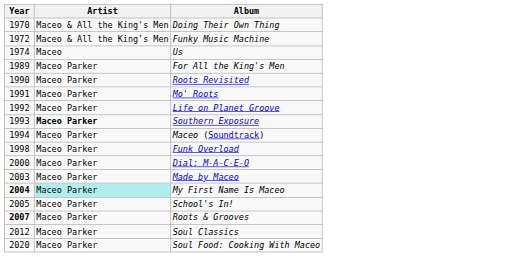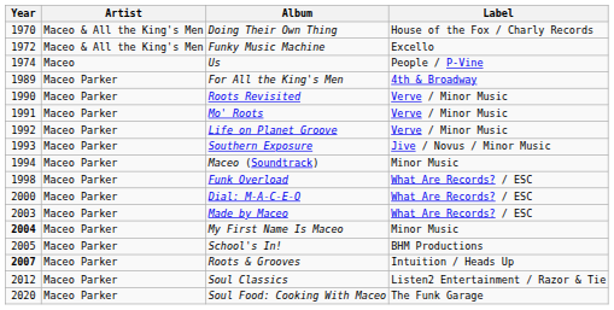+ column: Label | House of the Fox / Charly Records | Excello | People / P-Vine | 4th & Broadway | Verve / Minor Music | Verve / Minor Music | Verve / Minor Music | Jive / Novus / Minor Music | Minor Music | What Are Records? / ESC | What Are Records? / ESC | What Are Records? / ESC | Minor Music | BHM Productions | Intuition / Heads Up | Listen2 Entertainment / Razor & Tie | The Funk Garage
Southern Exposure | Artist: bold -> normal
My First Name Is Maceo | Artist: paleturquoise background -> no background
